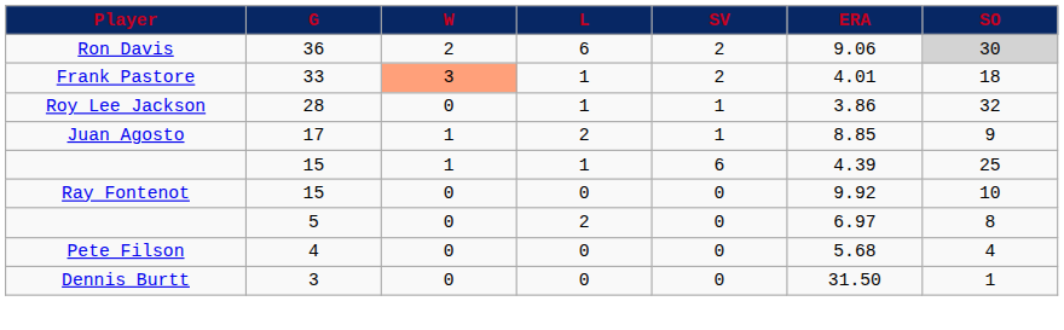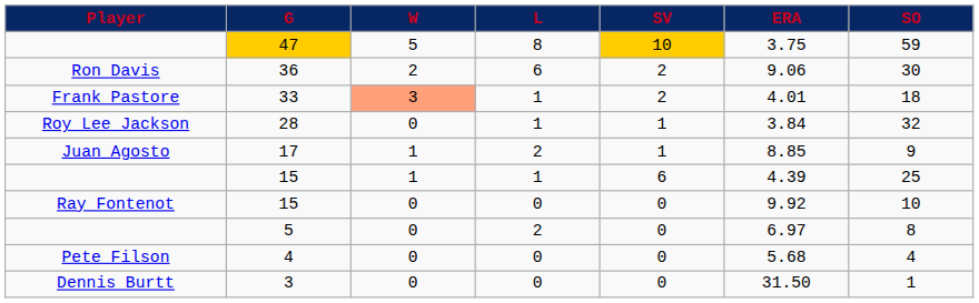+ row: 47 | 5 | 8 | 10 | 3.75 | 59
36 | SO: lightgrey background -> no background
28 | ERA: 3.86 -> 3.84
